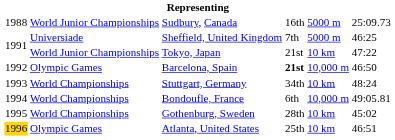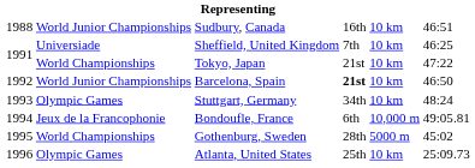Sudbury, Canada | column 5: 5000 m -> 10 km
Sudbury, Canada | column 6: 25:09.73 -> 46:51
Sheffield, United Kingdom | column 5: 5000 m -> 10 km
Tokyo, Japan | column 2: World Junior Championships -> World Championships
Barcelona, Spain | column 2: Olympic Games -> World Junior Championships
Barcelona, Spain | column 5: 10,000 m -> 10 km
Stuttgart, Germany | column 2: World Championships -> Olympic Games
Bondoufle, France | column 2: World Championships -> Jeux de la Francophonie
Gothenburg, Sweden | column 5: 10 km -> 5000 m
Atlanta, United States | column 1: gold background -> no background
Atlanta, United States | column 6: 46:51 -> 25:09.73
